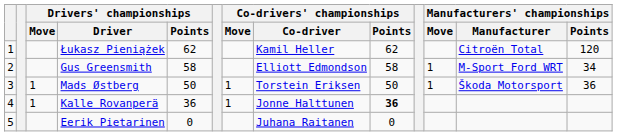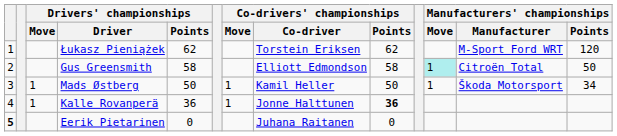Łukasz Pieniążek | Co-drivers' championships / Co-driver: Kamil Heller -> Torstein Eriksen
Łukasz Pieniążek | Manufacturers' championships / Manufacturer: Citroën Total -> M-Sport Ford WRT
Gus Greensmith | Manufacturers' championships / Move: no background -> paleturquoise background
Gus Greensmith | Manufacturers' championships / Manufacturer: M-Sport Ford WRT -> Citroën Total
Gus Greensmith | Manufacturers' championships / Points: 34 -> 50
Mads Østberg | Co-drivers' championships / Co-driver: Torstein Eriksen -> Kamil Heller
Mads Østberg | Manufacturers' championships / Points: 36 -> 34
Eerik Pietarinen | column 1: normal -> bold
